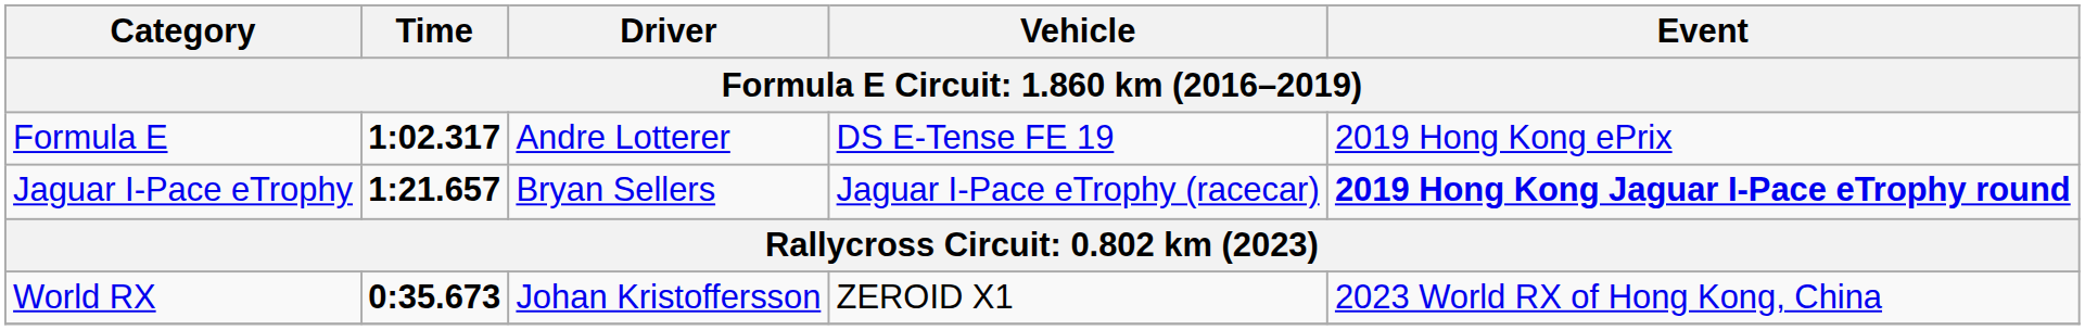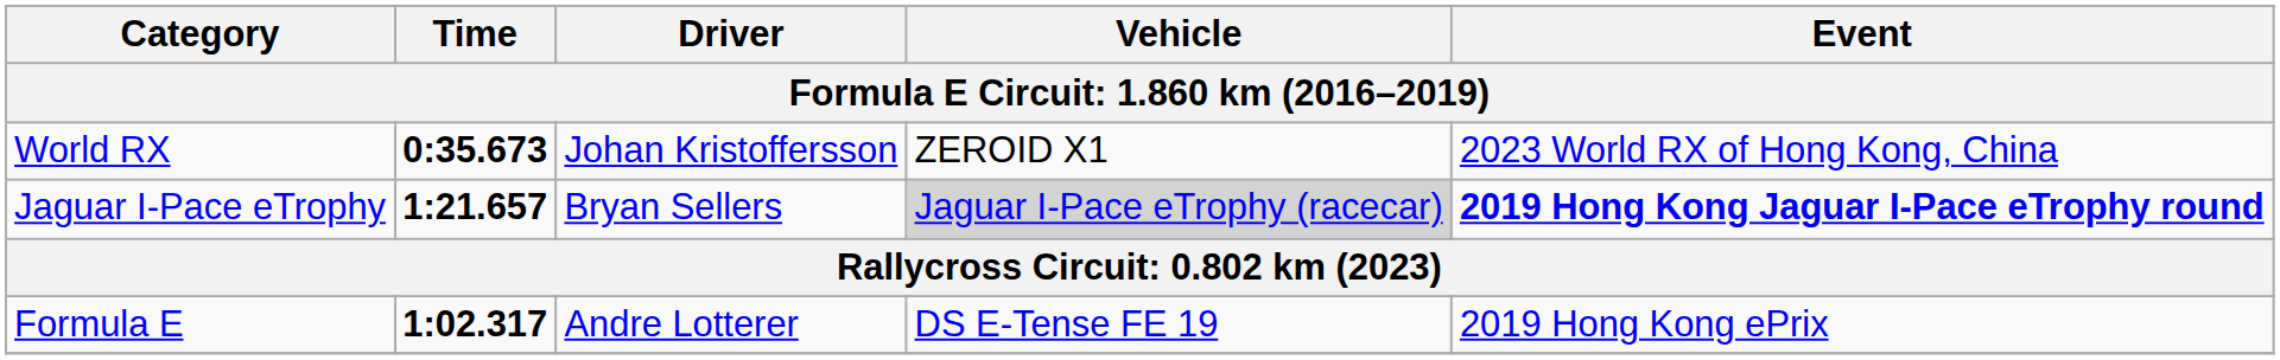rows swapped: Formula E <-> World RX
Jaguar I-Pace eTrophy | Vehicle: no background -> lightgrey background
